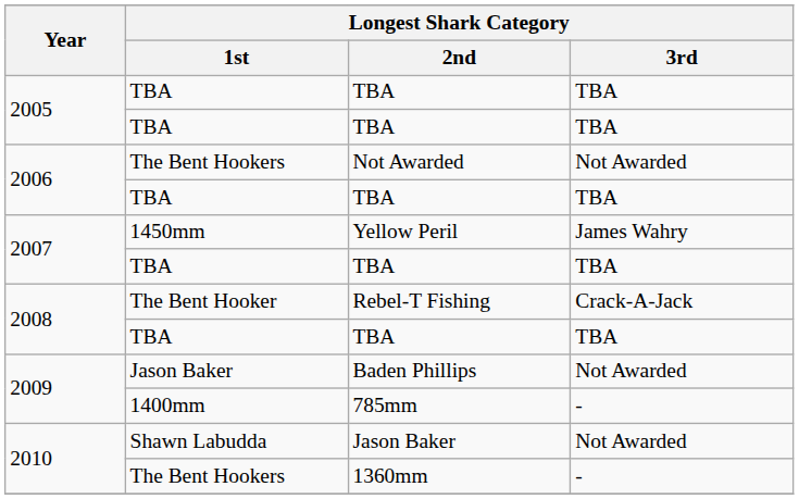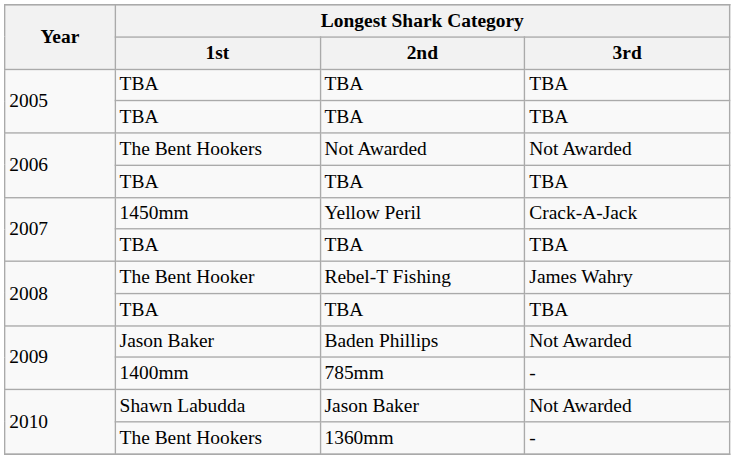Yellow Peril | Longest Shark Category / 3rd: James Wahry -> Crack-A-Jack
Rebel-T Fishing | Longest Shark Category / 3rd: Crack-A-Jack -> James Wahry
